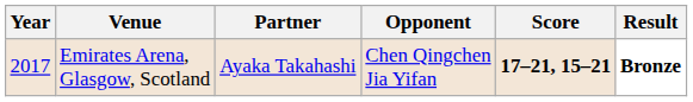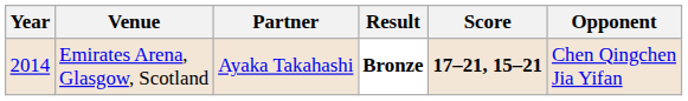columns swapped: Opponent <-> Result
Emirates Arena, Glasgow, Scotland | Year: 2017 -> 2014
